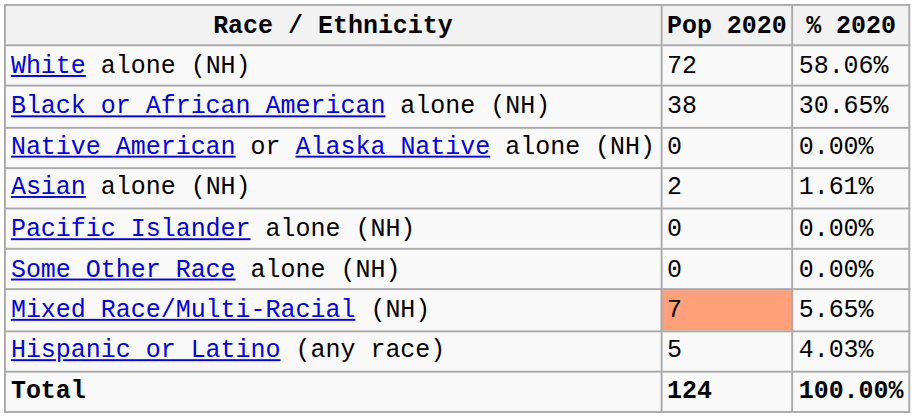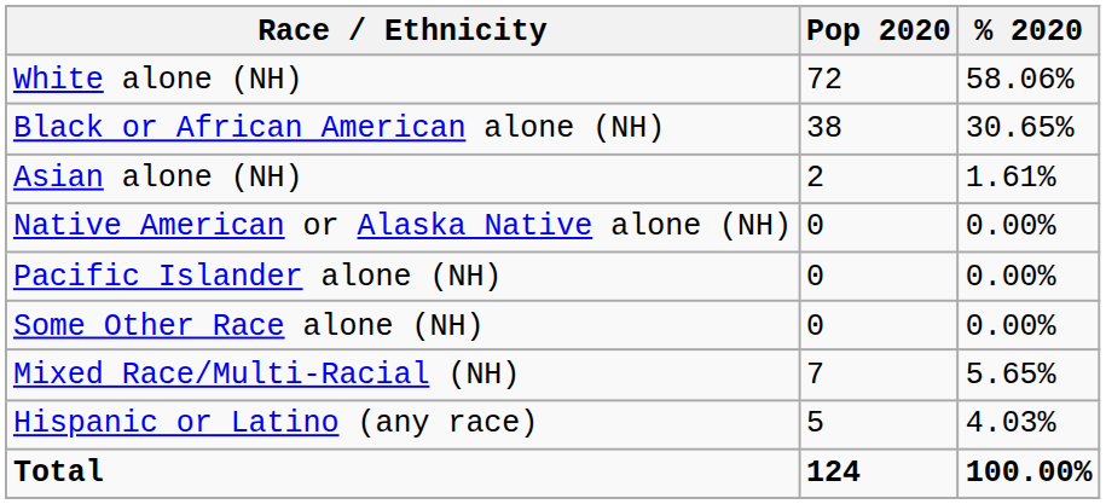rows swapped: Native American or Alaska Native alone (NH) <-> Asian alone (NH)
Mixed Race/Multi-Racial (NH) | Pop 2020: lightsalmon background -> no background
